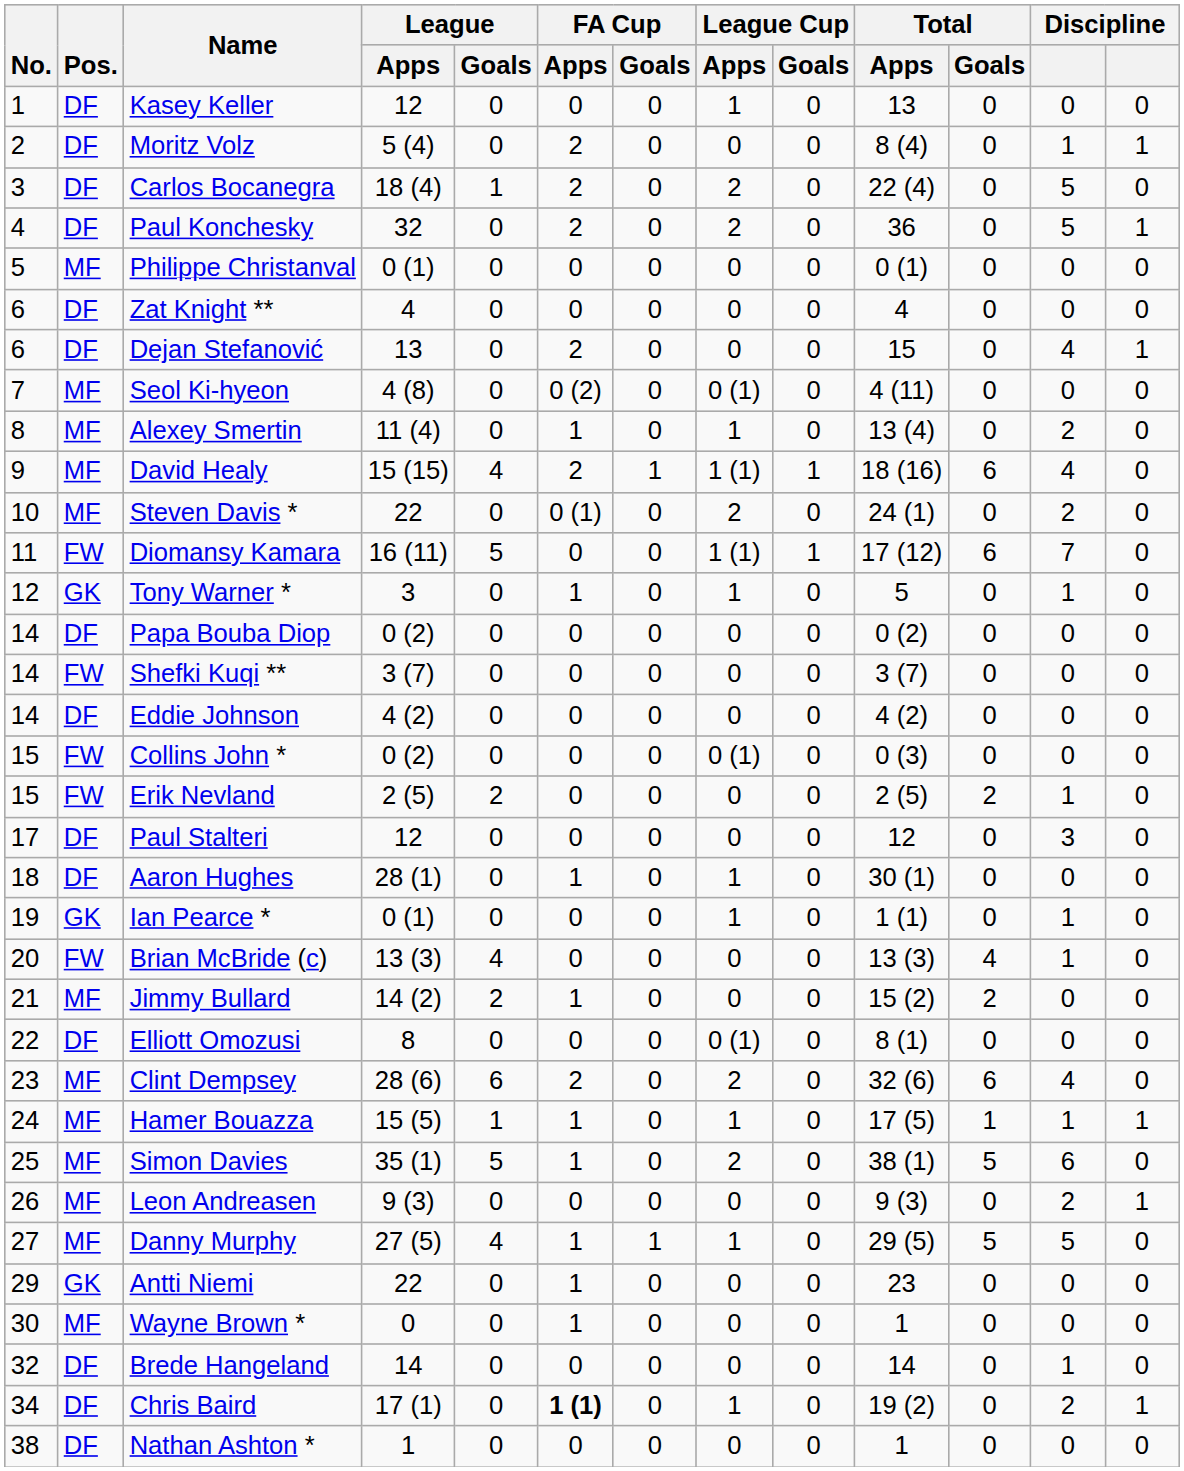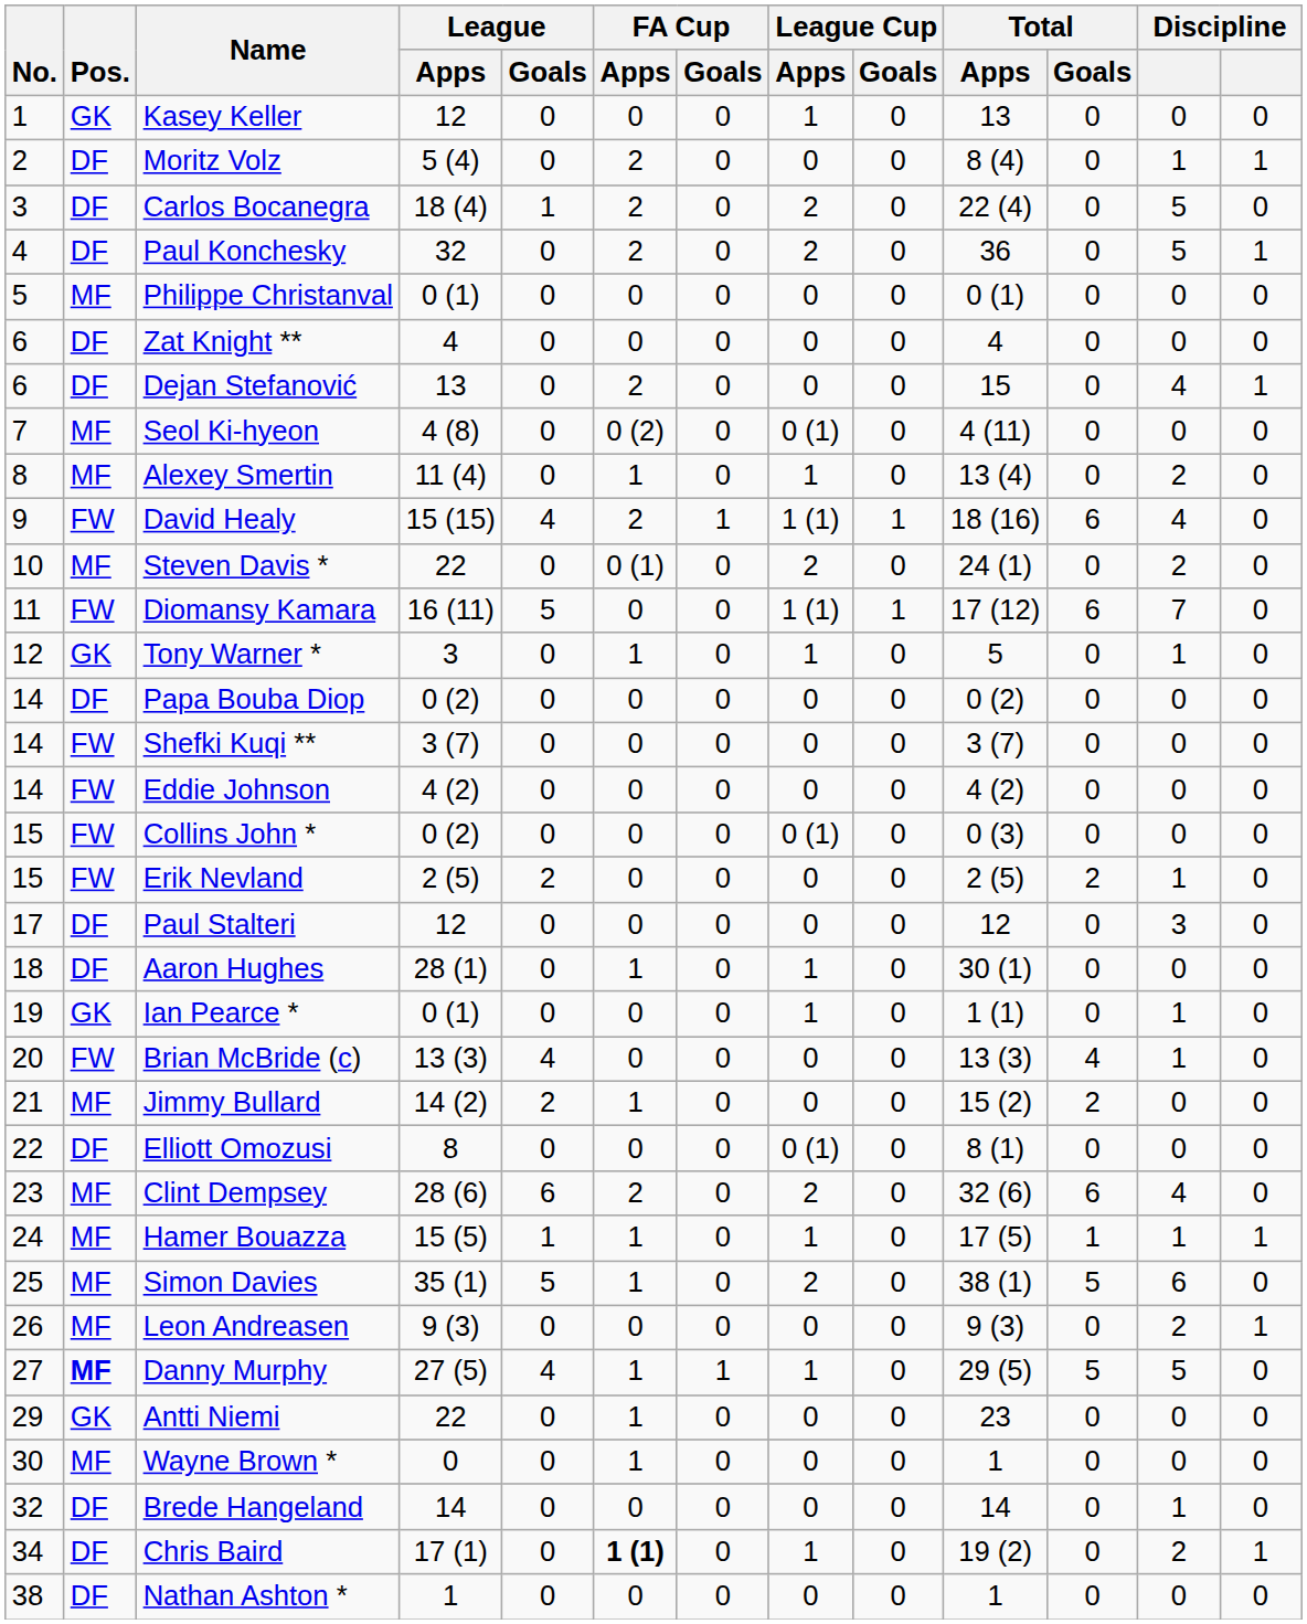Kasey Keller | Pos.: DF -> GK
David Healy | Pos.: MF -> FW
Eddie Johnson | Pos.: DF -> FW
Danny Murphy | Pos.: normal -> bold
